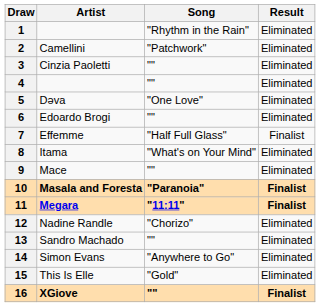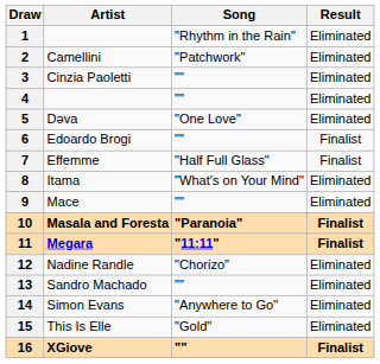6 | Result: Eliminated -> Finalist
